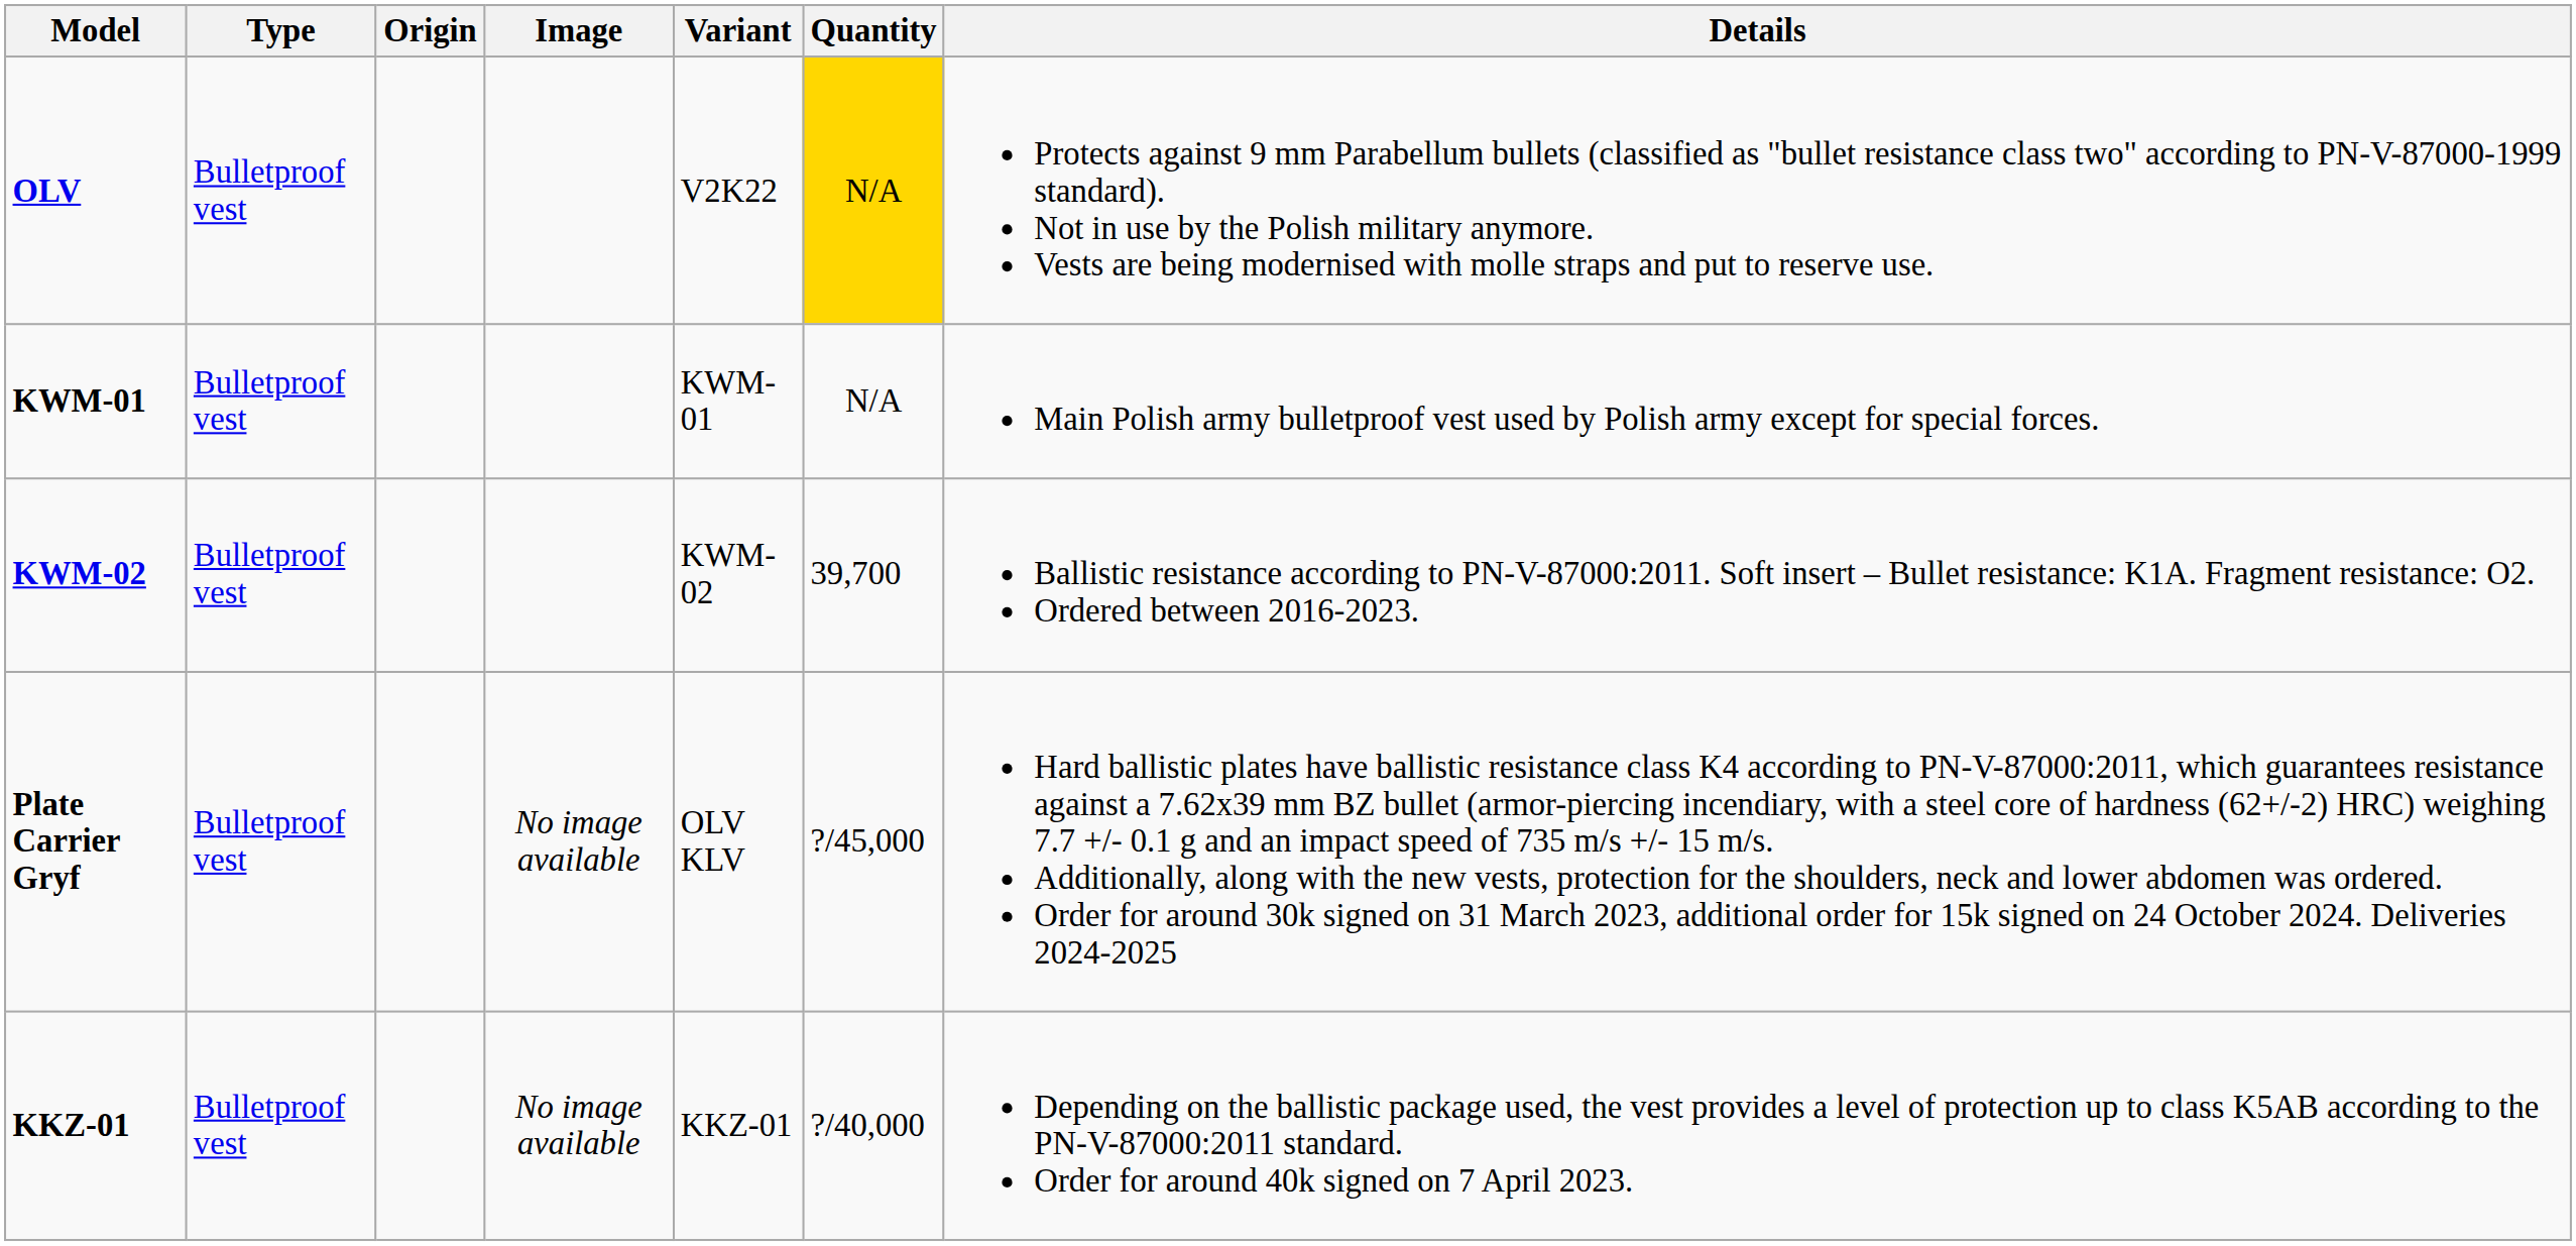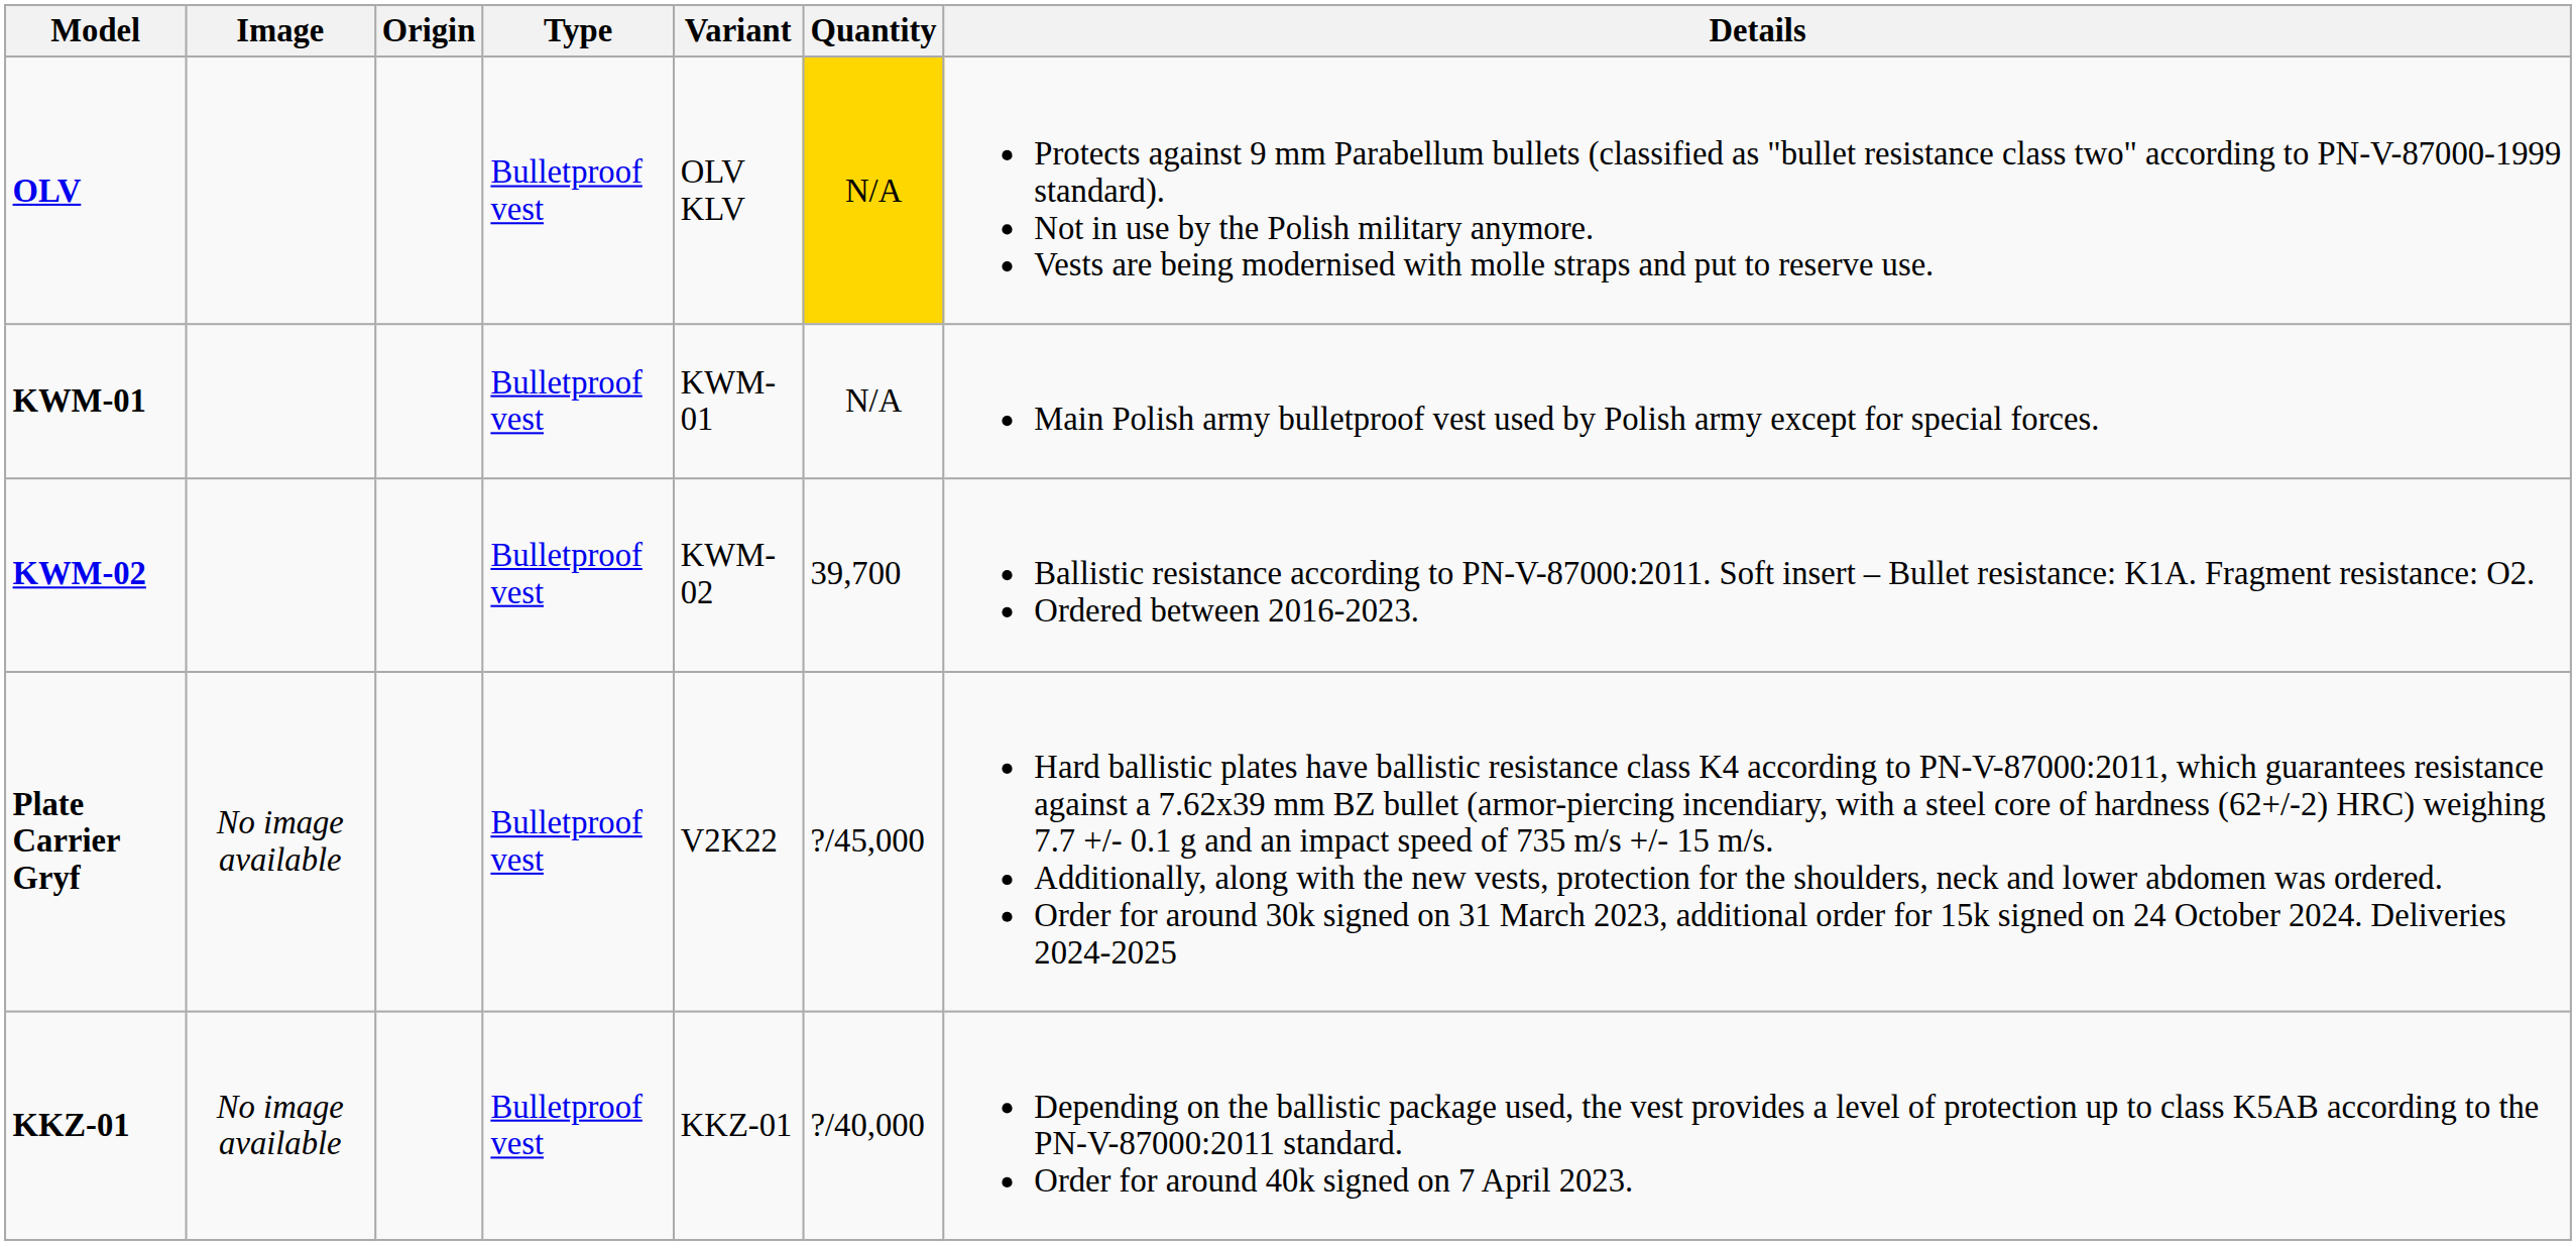columns swapped: Image <-> Type
OLV | Variant: V2K22 -> OLV KLV
Plate Carrier Gryf | Variant: OLV KLV -> V2K22
